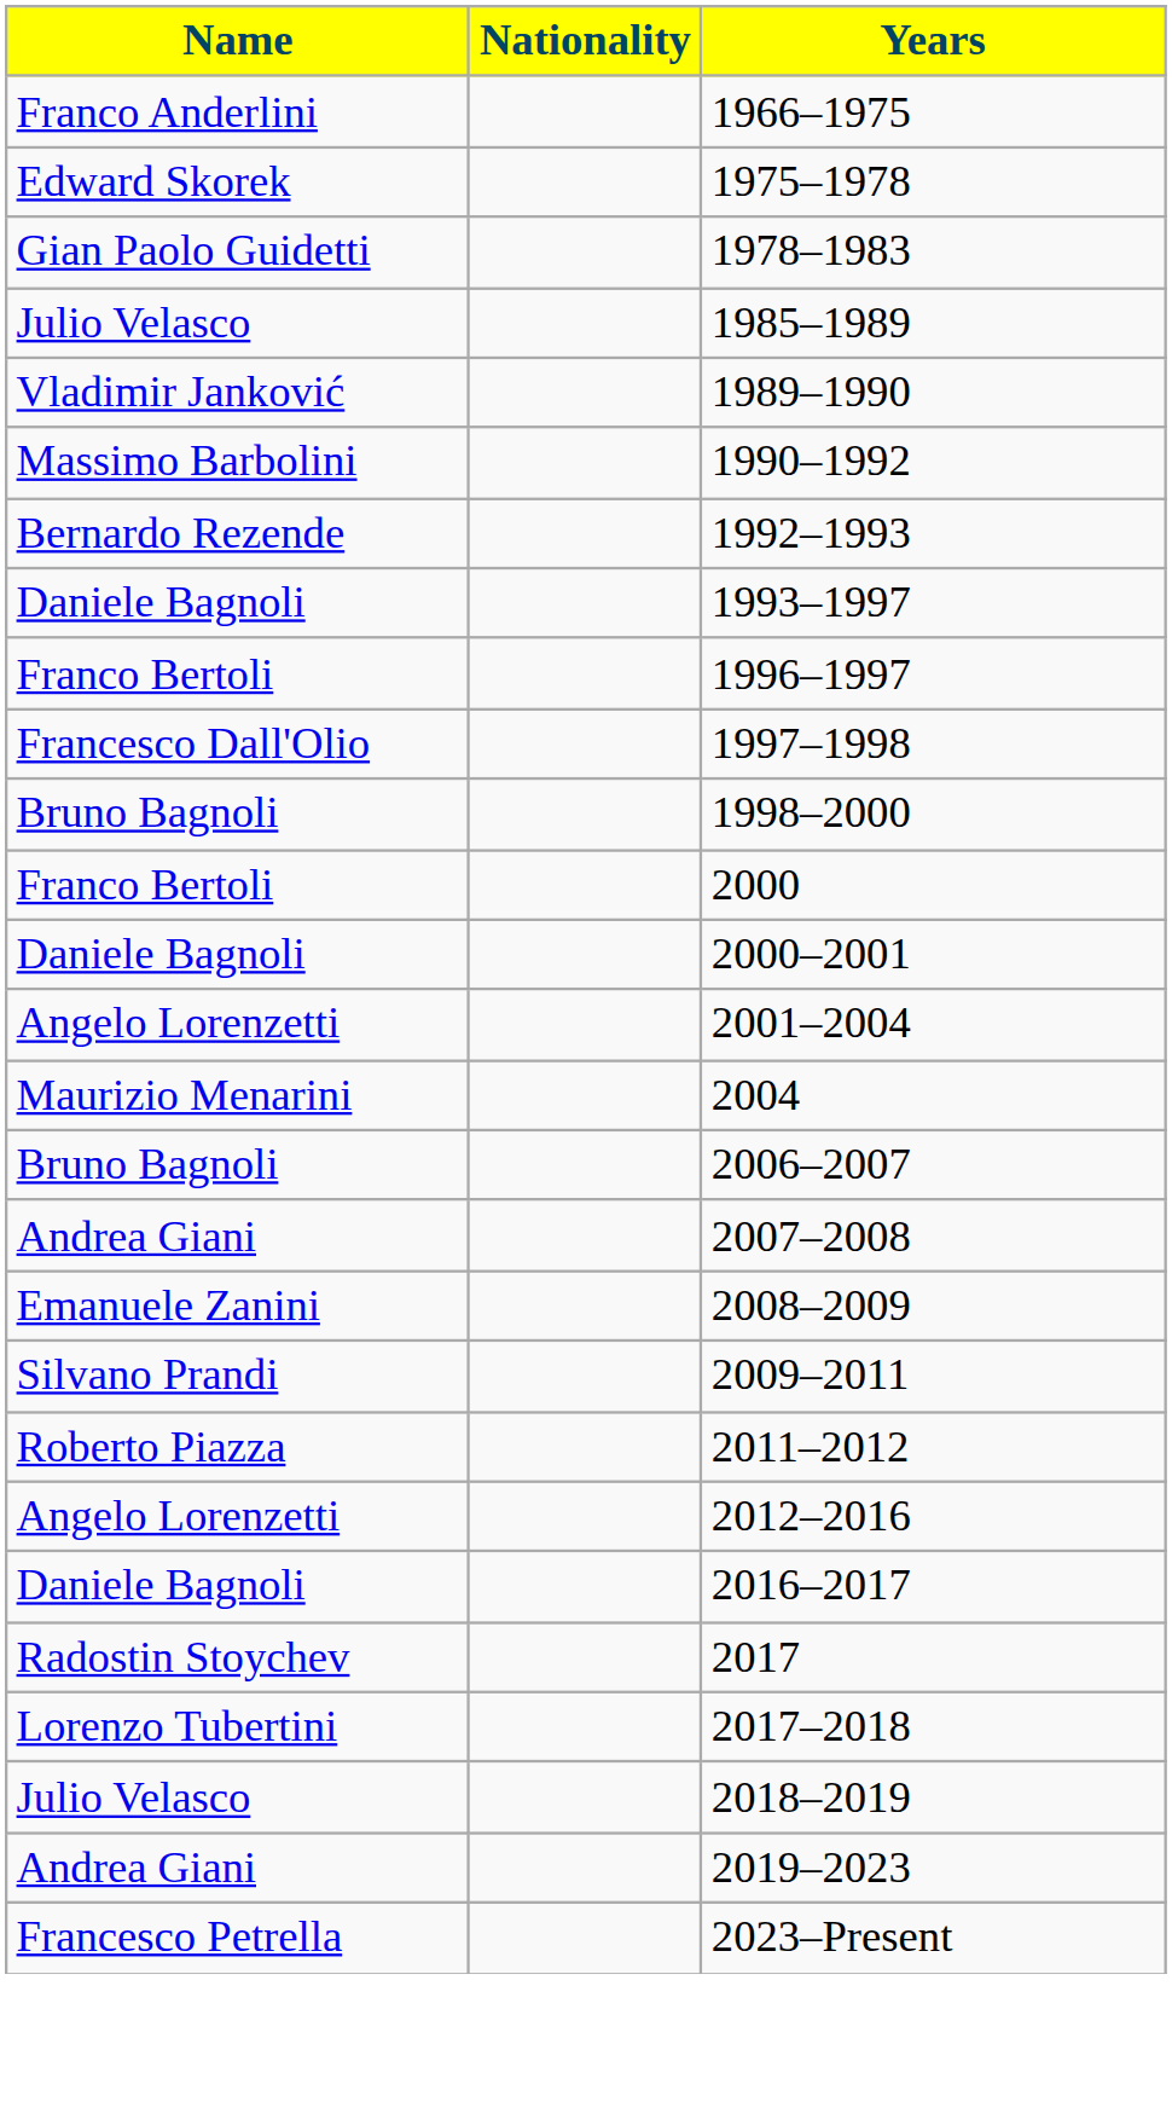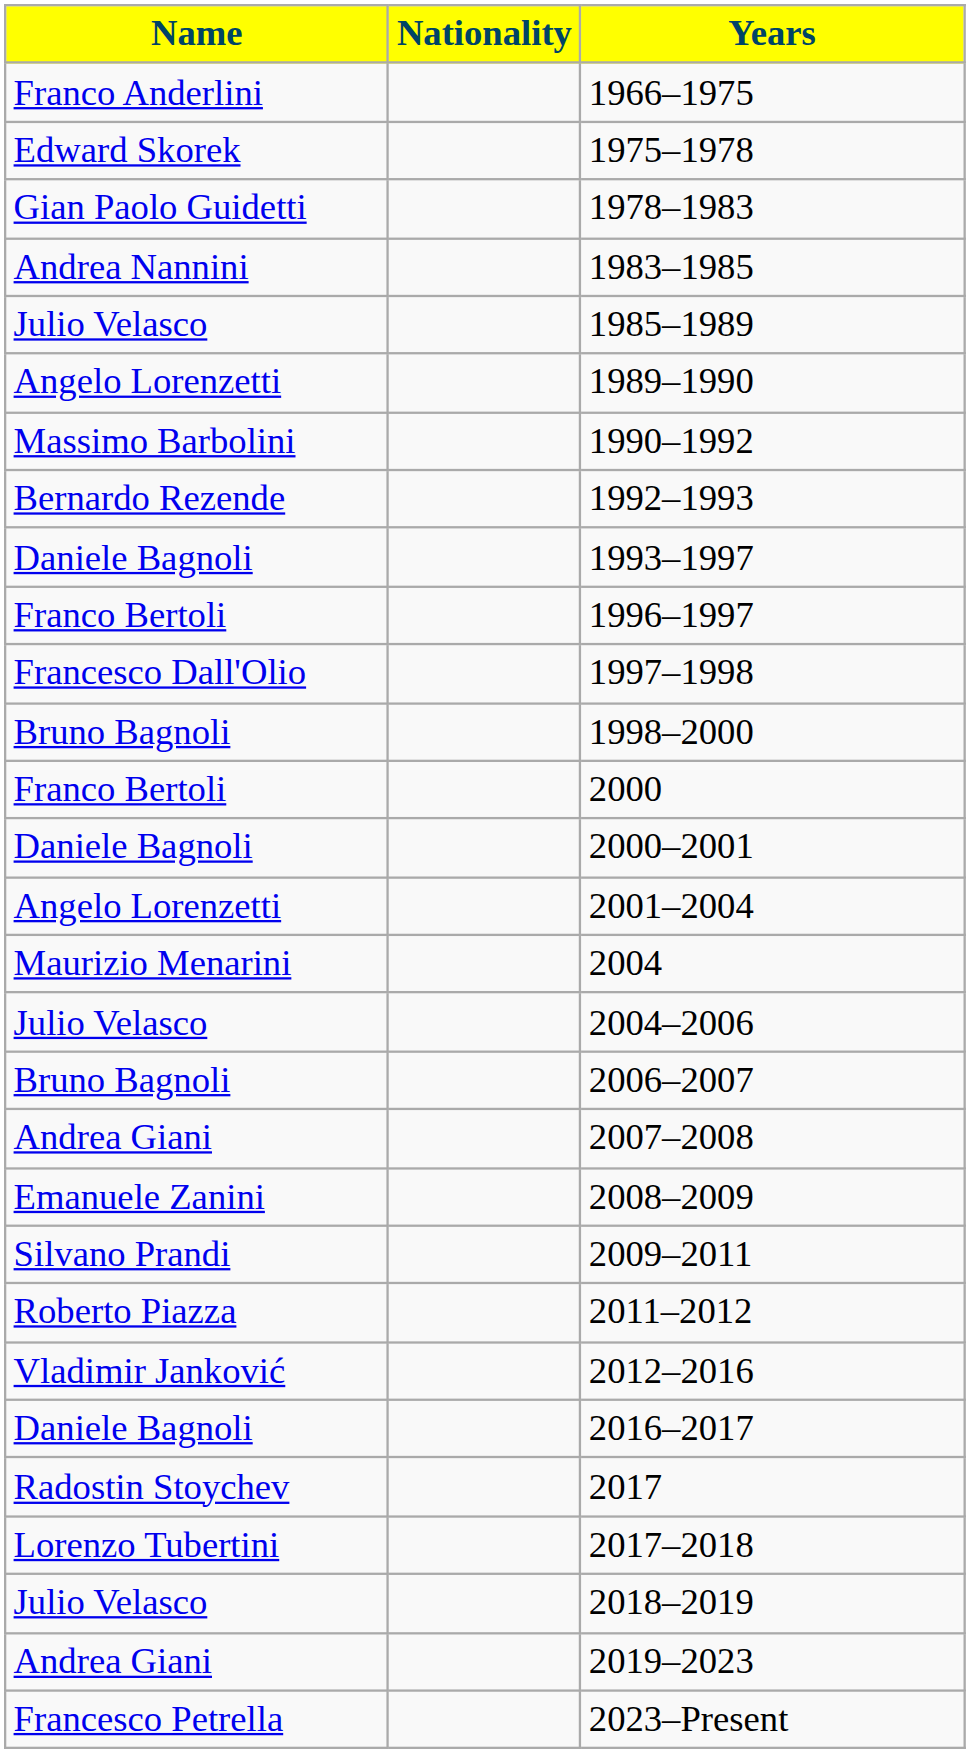+ row: Andrea Nannini | 1983–1985
1989–1990 | Name: Vladimir Janković -> Angelo Lorenzetti
+ row: Julio Velasco | 2004–2006
2012–2016 | Name: Angelo Lorenzetti -> Vladimir Janković
